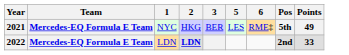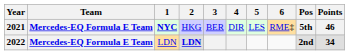+ column: 4 | DIR
2021 | 1: normal -> bold
2021 | Points: 49 -> 46
2022 | Points: 33 -> 34
